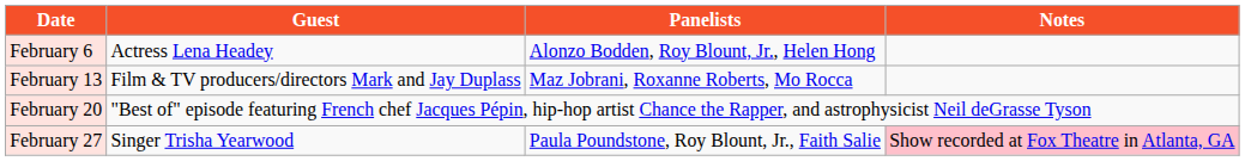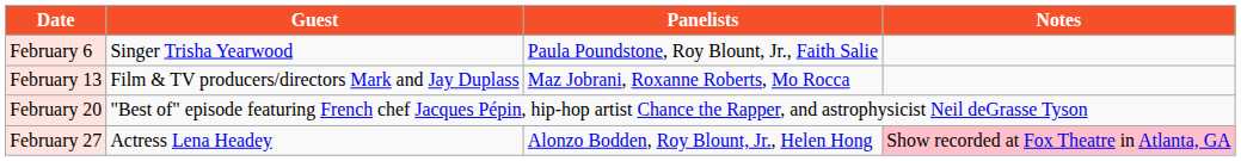February 6 | Guest: Actress Lena Headey -> Singer Trisha Yearwood
February 6 | Panelists: Alonzo Bodden, Roy Blount, Jr., Helen Hong -> Paula Poundstone, Roy Blount, Jr., Faith Salie
February 27 | Guest: Singer Trisha Yearwood -> Actress Lena Headey
February 27 | Panelists: Paula Poundstone, Roy Blount, Jr., Faith Salie -> Alonzo Bodden, Roy Blount, Jr., Helen Hong
